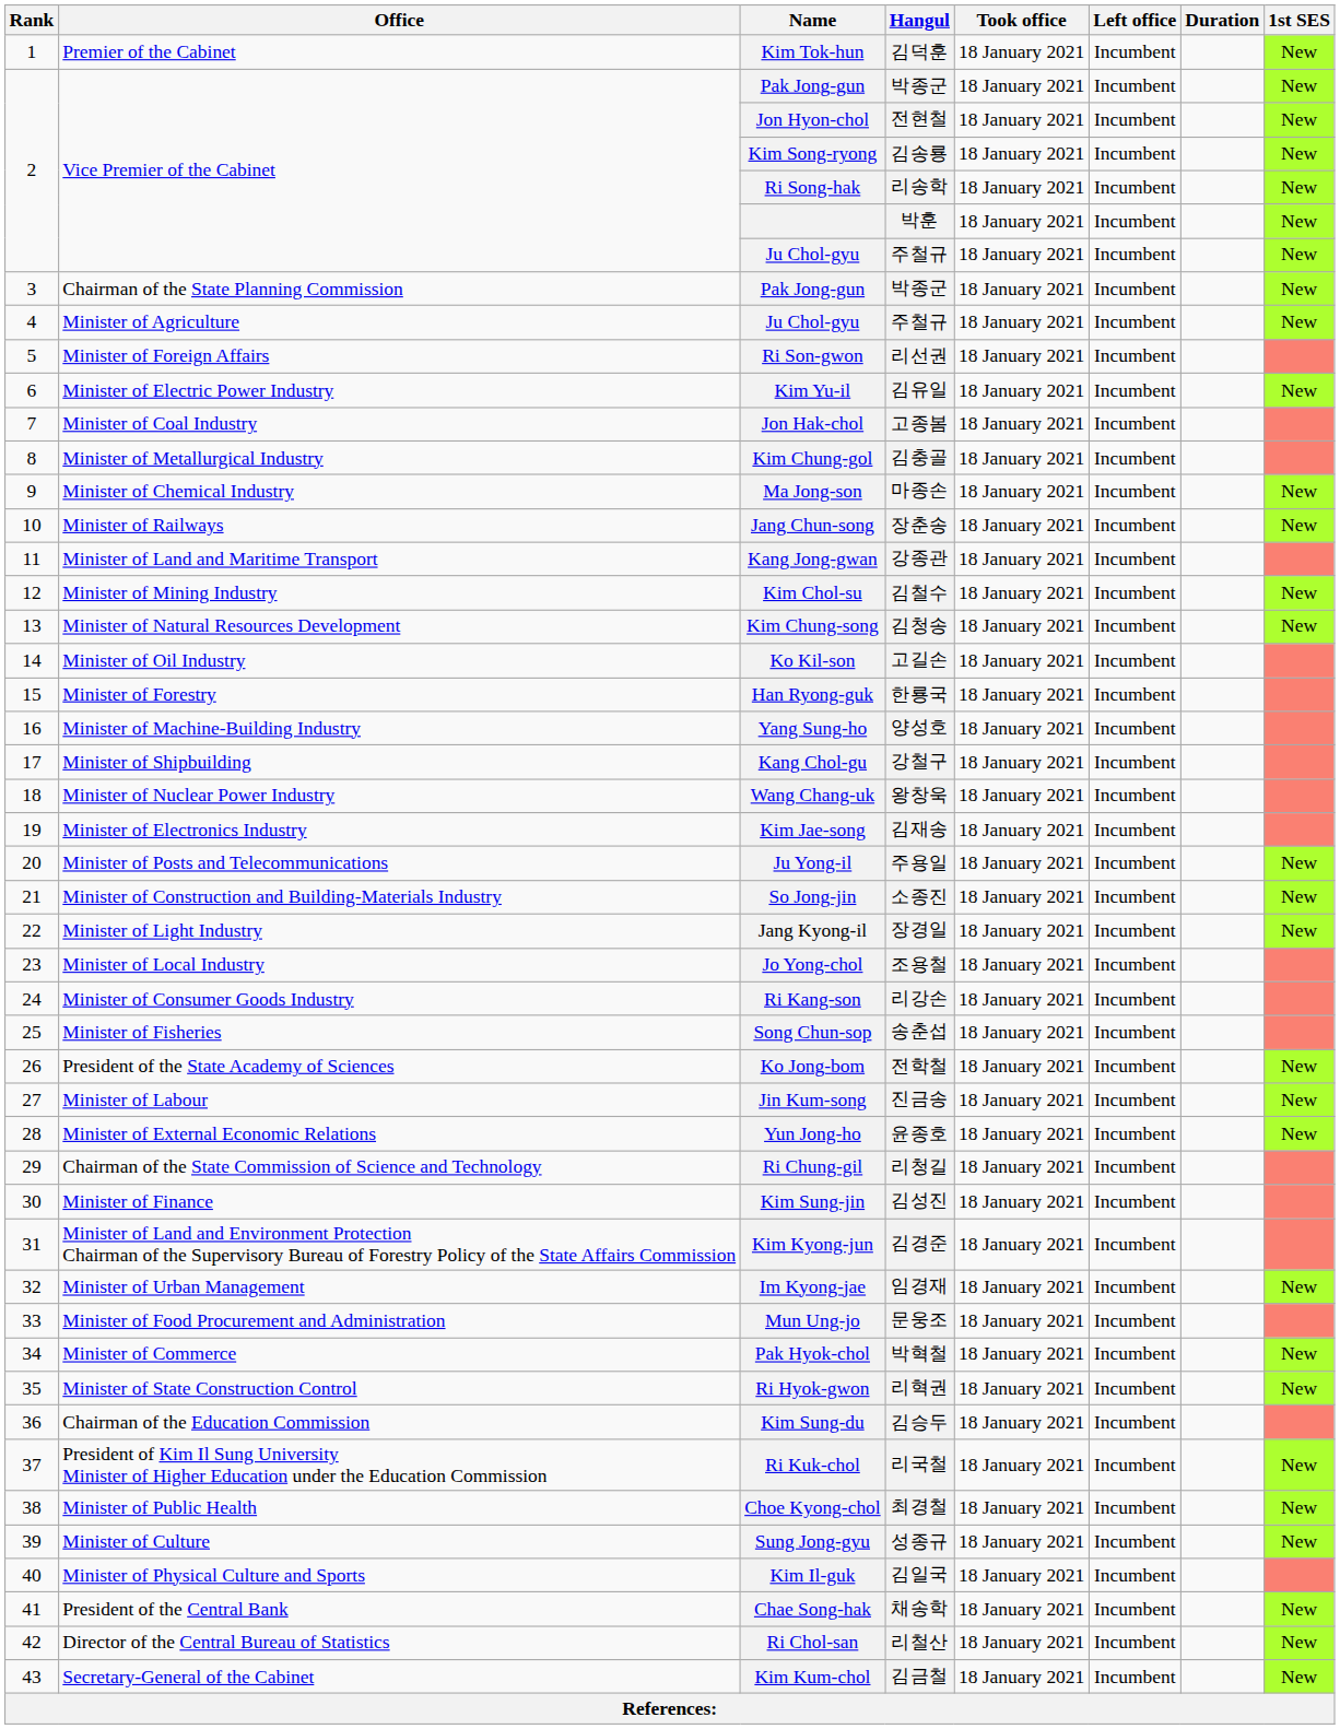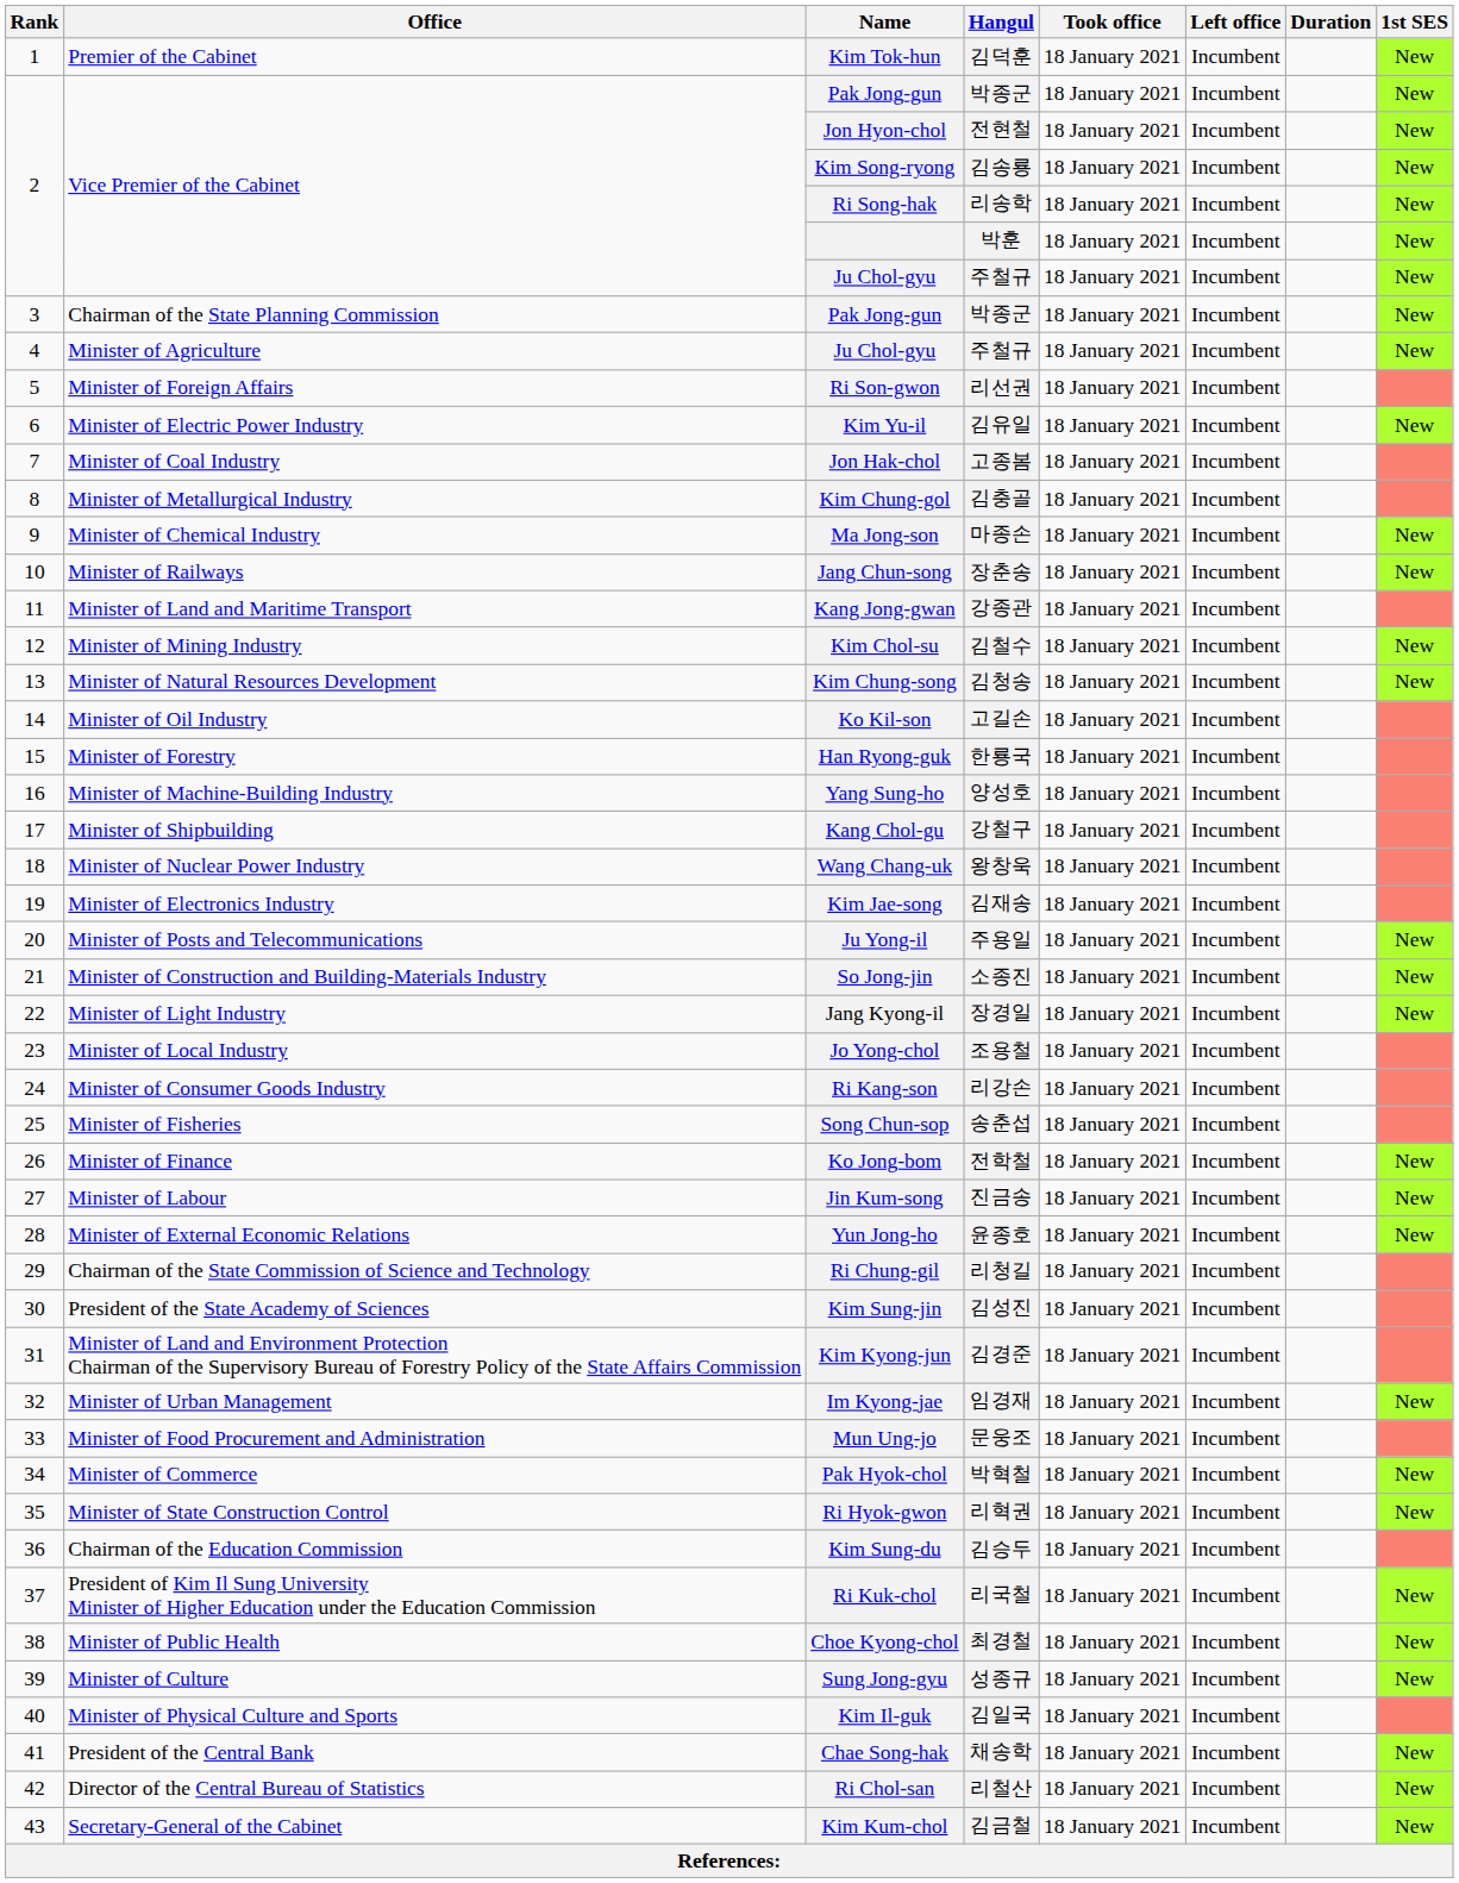Ko Jong-bom | Office: President of the State Academy of Sciences -> Minister of Finance
Kim Sung-jin | Office: Minister of Finance -> President of the State Academy of Sciences
